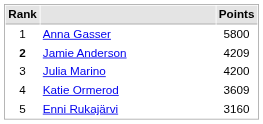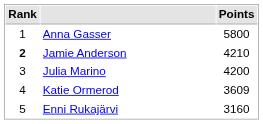Jamie Anderson | Points: 4209 -> 4210
